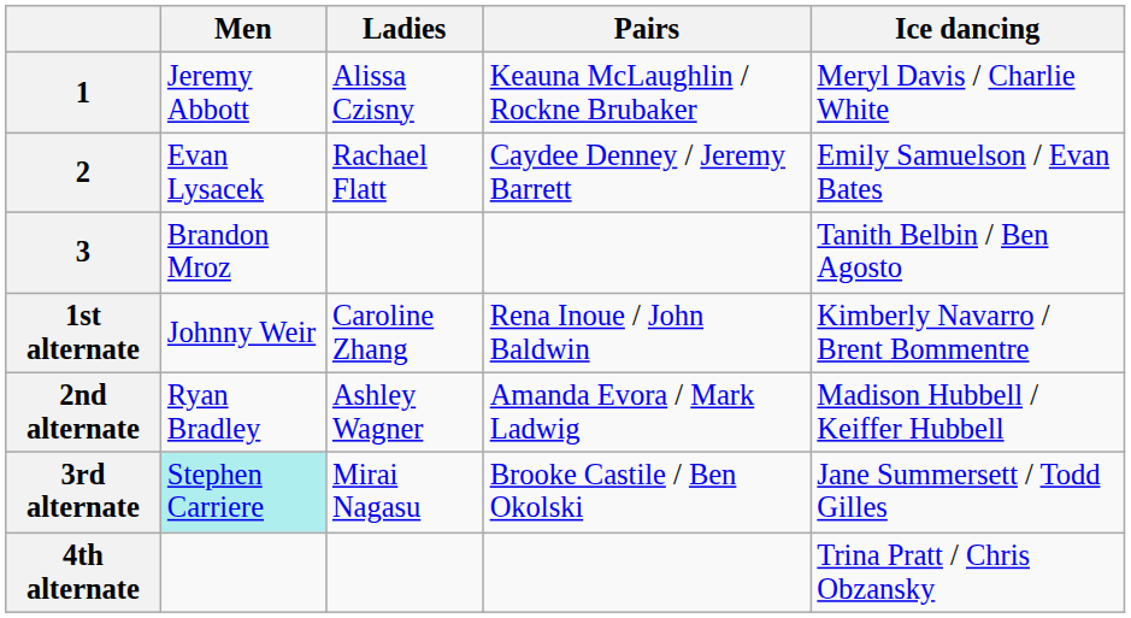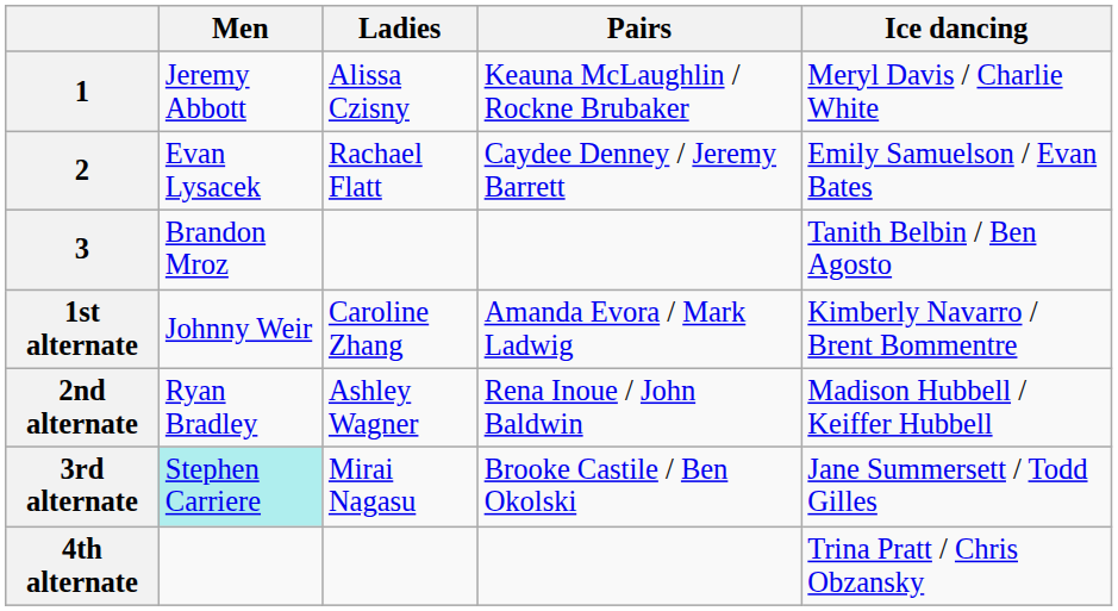1st alternate | Pairs: Rena Inoue / John Baldwin -> Amanda Evora / Mark Ladwig
2nd alternate | Pairs: Amanda Evora / Mark Ladwig -> Rena Inoue / John Baldwin
